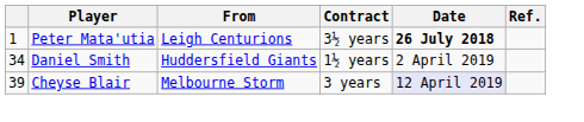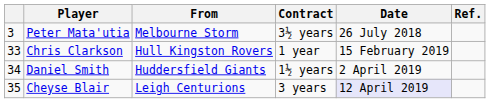Peter Mata'utia | column 1: 1 -> 3
Peter Mata'utia | From: Leigh Centurions -> Melbourne Storm
Peter Mata'utia | Date: bold -> normal
+ row: 33 | Chris Clarkson | Hull Kingston Rovers | 1 year | 15 February 2019
Cheyse Blair | column 1: 39 -> 35
Cheyse Blair | From: Melbourne Storm -> Leigh Centurions
